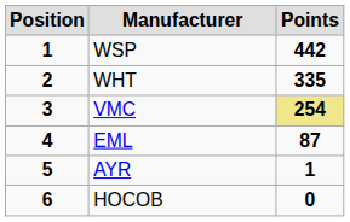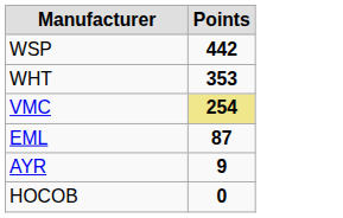- column: Position | 1 | 2 | 3 | 4 | 5 | 6
WHT | Points: 335 -> 353
AYR | Points: 1 -> 9
